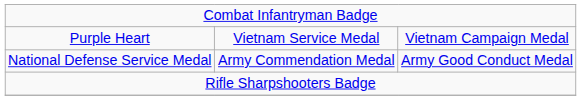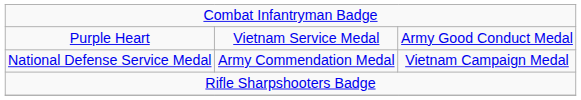Purple Heart | column 3: Vietnam Campaign Medal -> Army Good Conduct Medal
National Defense Service Medal | column 3: Army Good Conduct Medal -> Vietnam Campaign Medal
